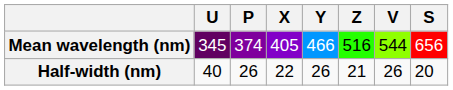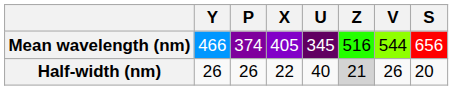columns swapped: U <-> Y
Half-width (nm) | Z: no background -> lightgrey background
